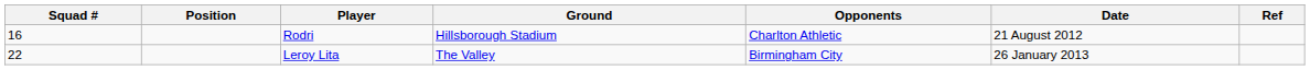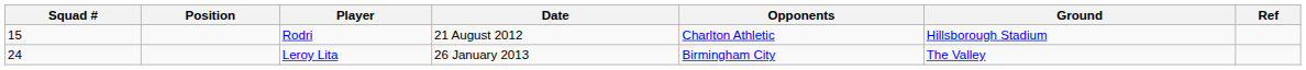columns swapped: Date <-> Ground
Rodri | Squad #: 16 -> 15
Leroy Lita | Squad #: 22 -> 24
